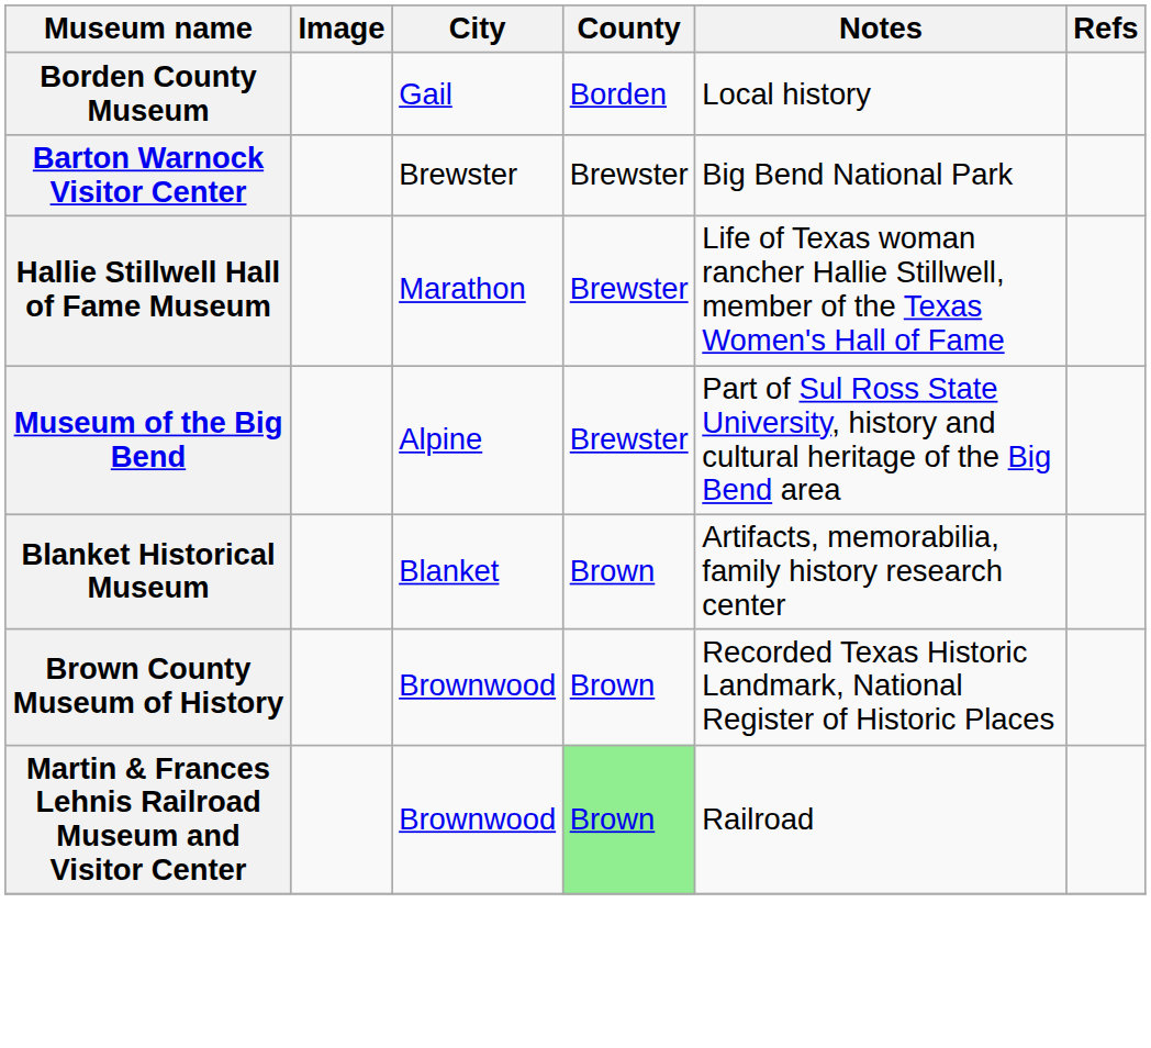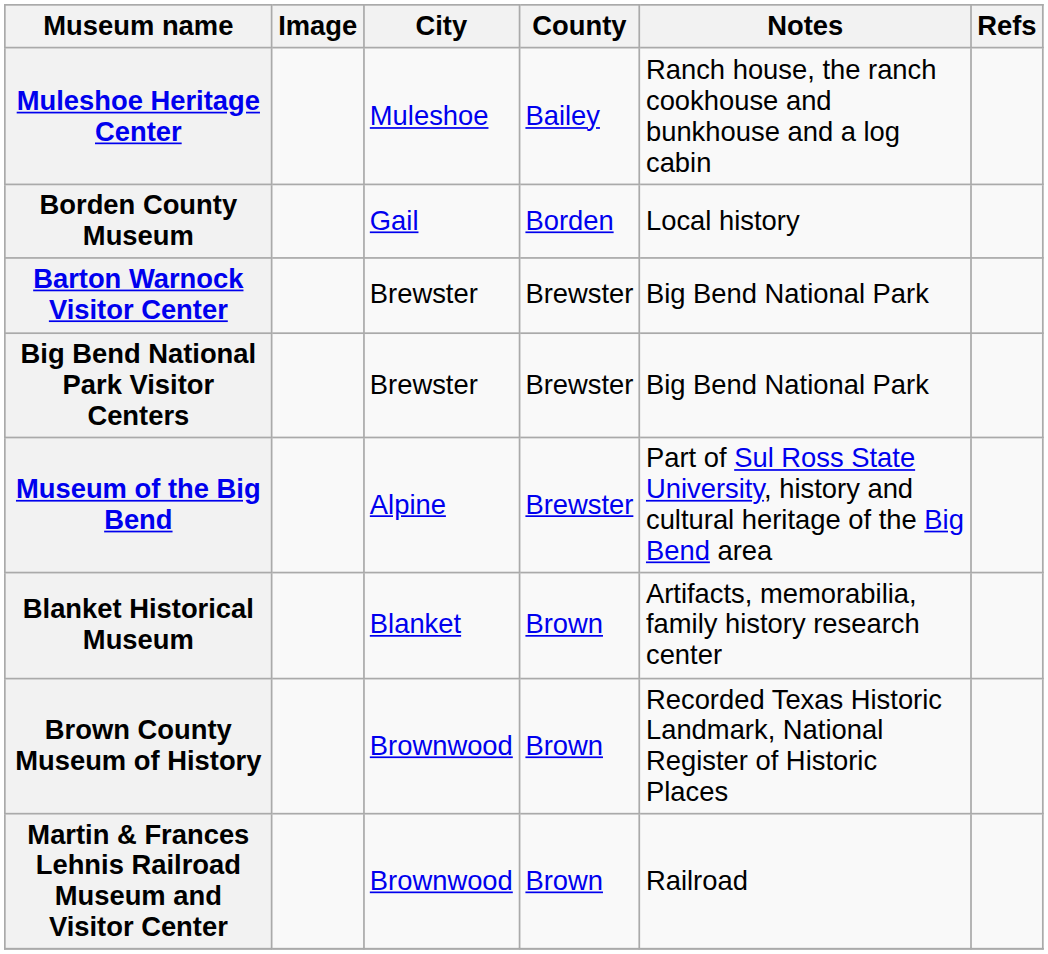+ row: Muleshoe Heritage Center | Muleshoe | Bailey | Ranch house, the ranch cookhouse and bunkhouse and a log cabin
+ row: Big Bend National Park Visitor Centers | Brewster | Brewster | Big Bend National Park
- row: Hallie Stillwell Hall of Fame Museum | Marathon | Brewster | Life of Texas woman rancher Hallie Stillwell, member of the Texas Women's Hall of Fame
Martin & Frances Lehnis Railroad Museum and Visitor Center | County: lightgreen background -> no background
